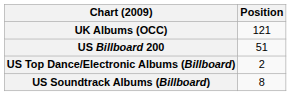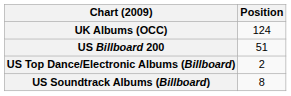UK Albums (OCC) | Position: 121 -> 124
